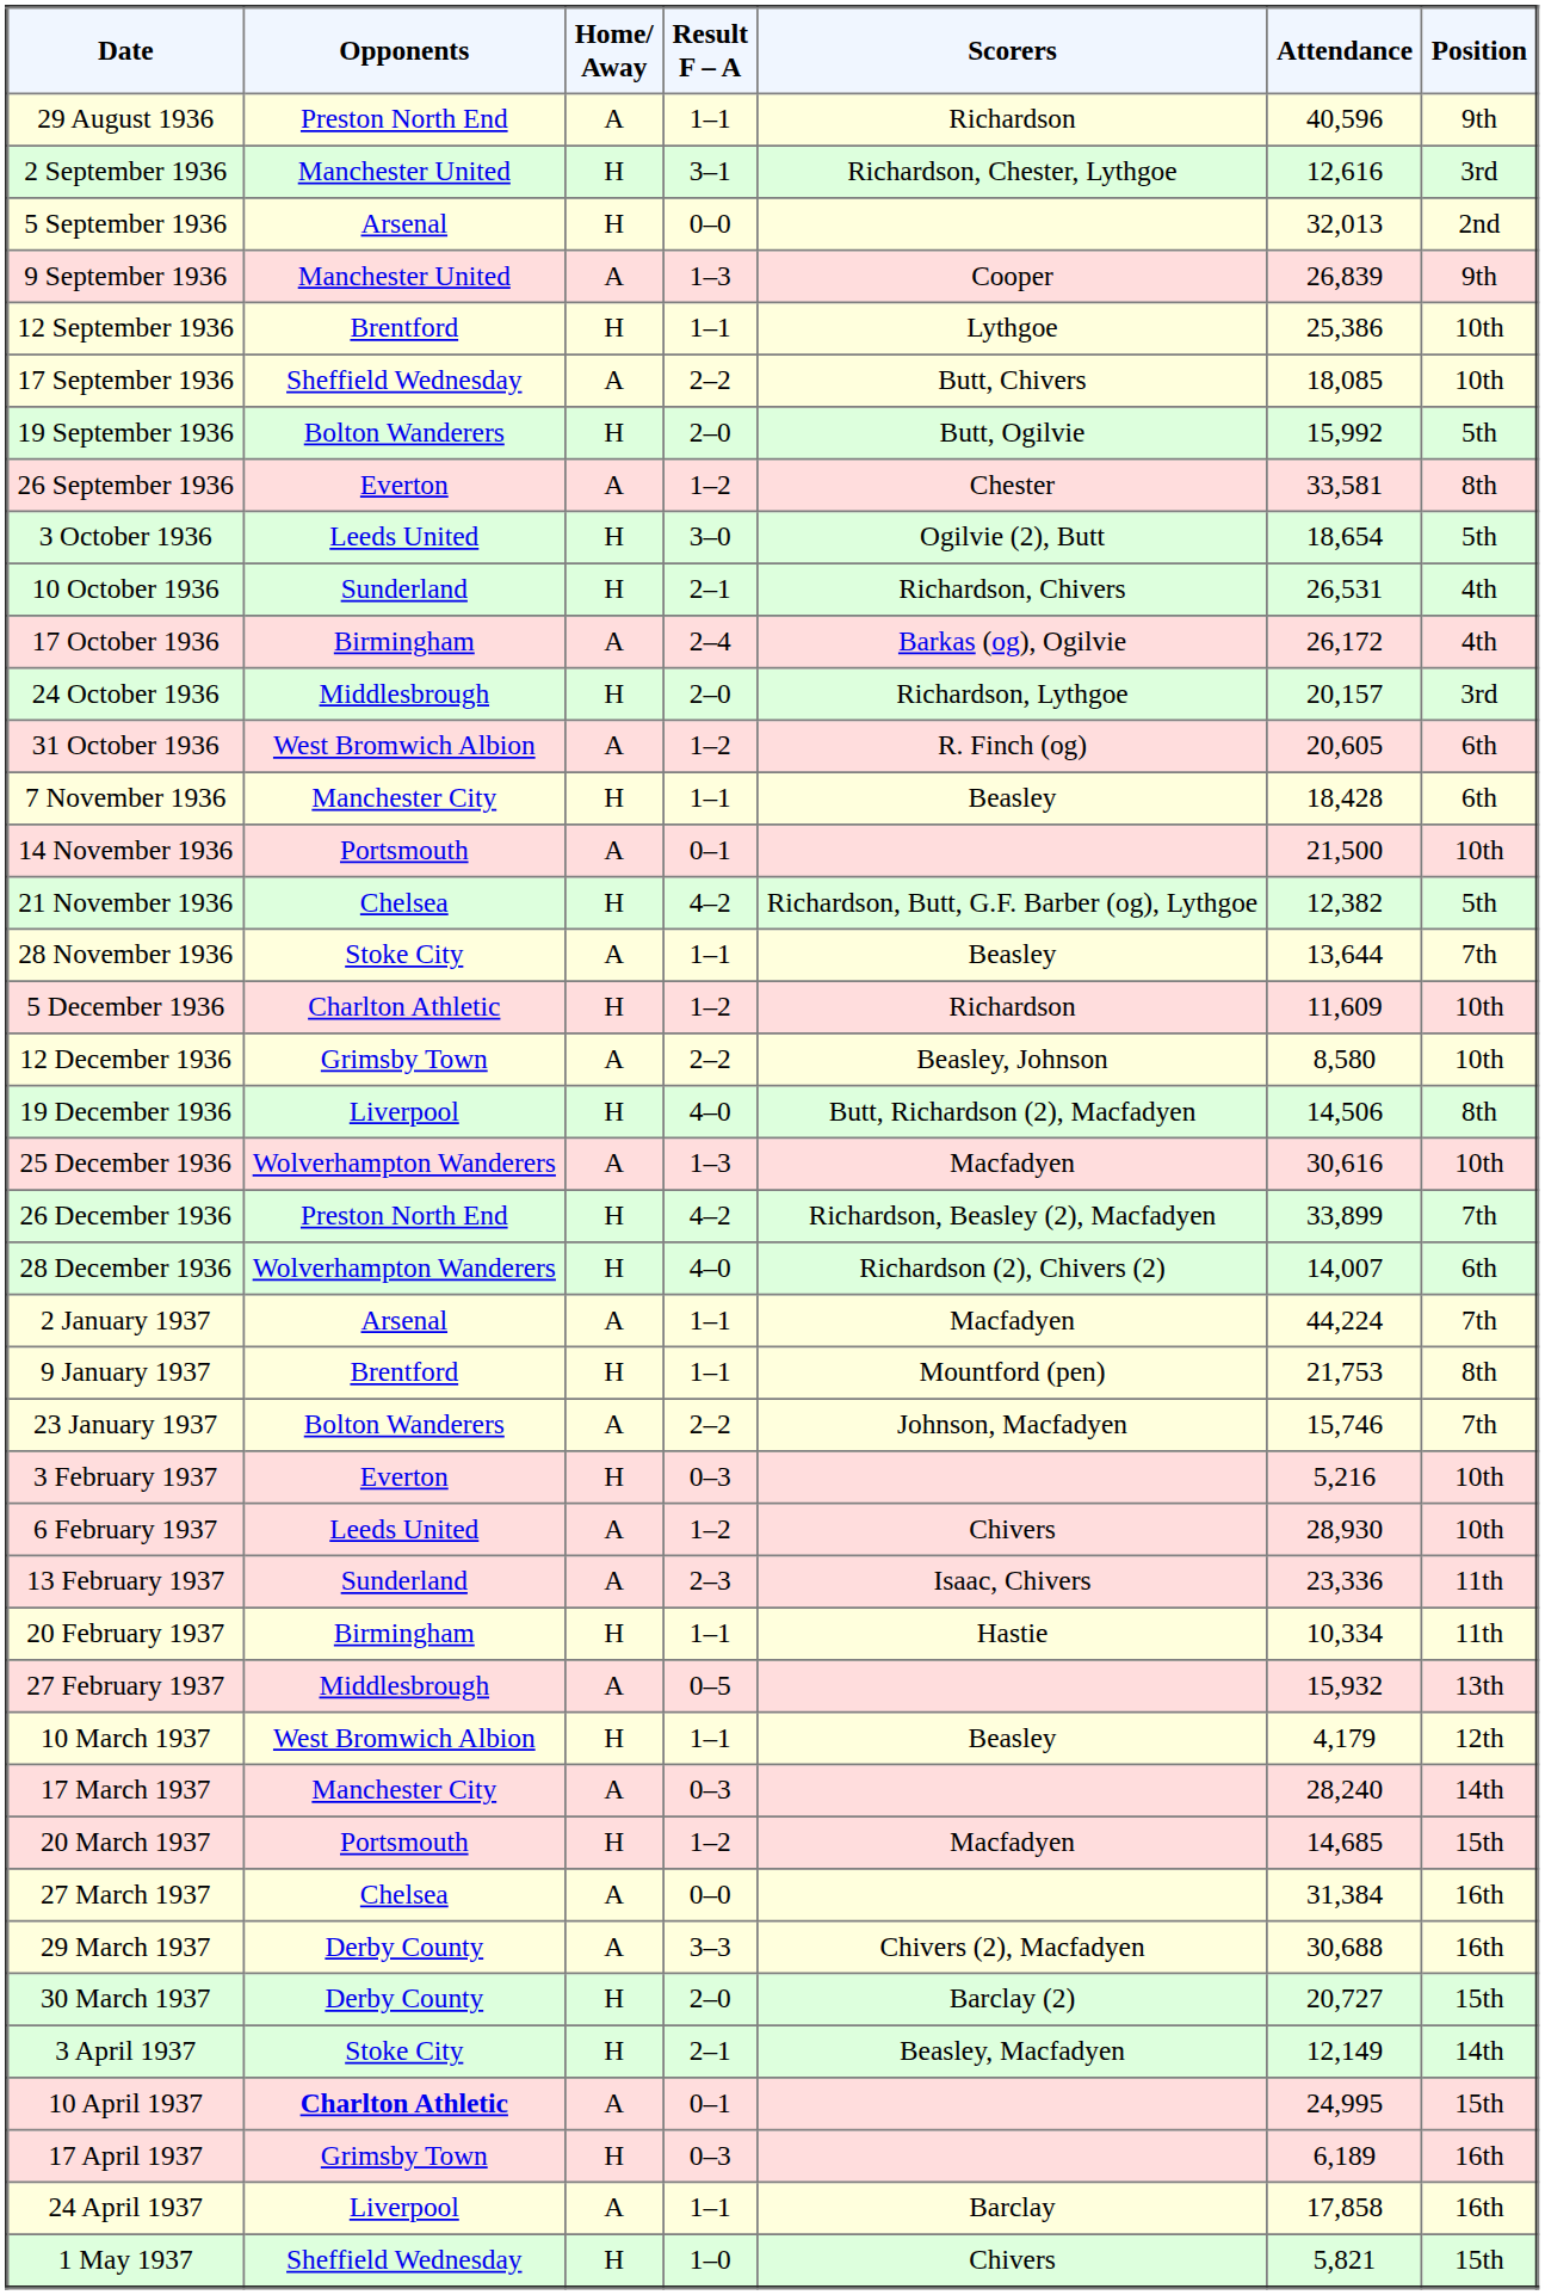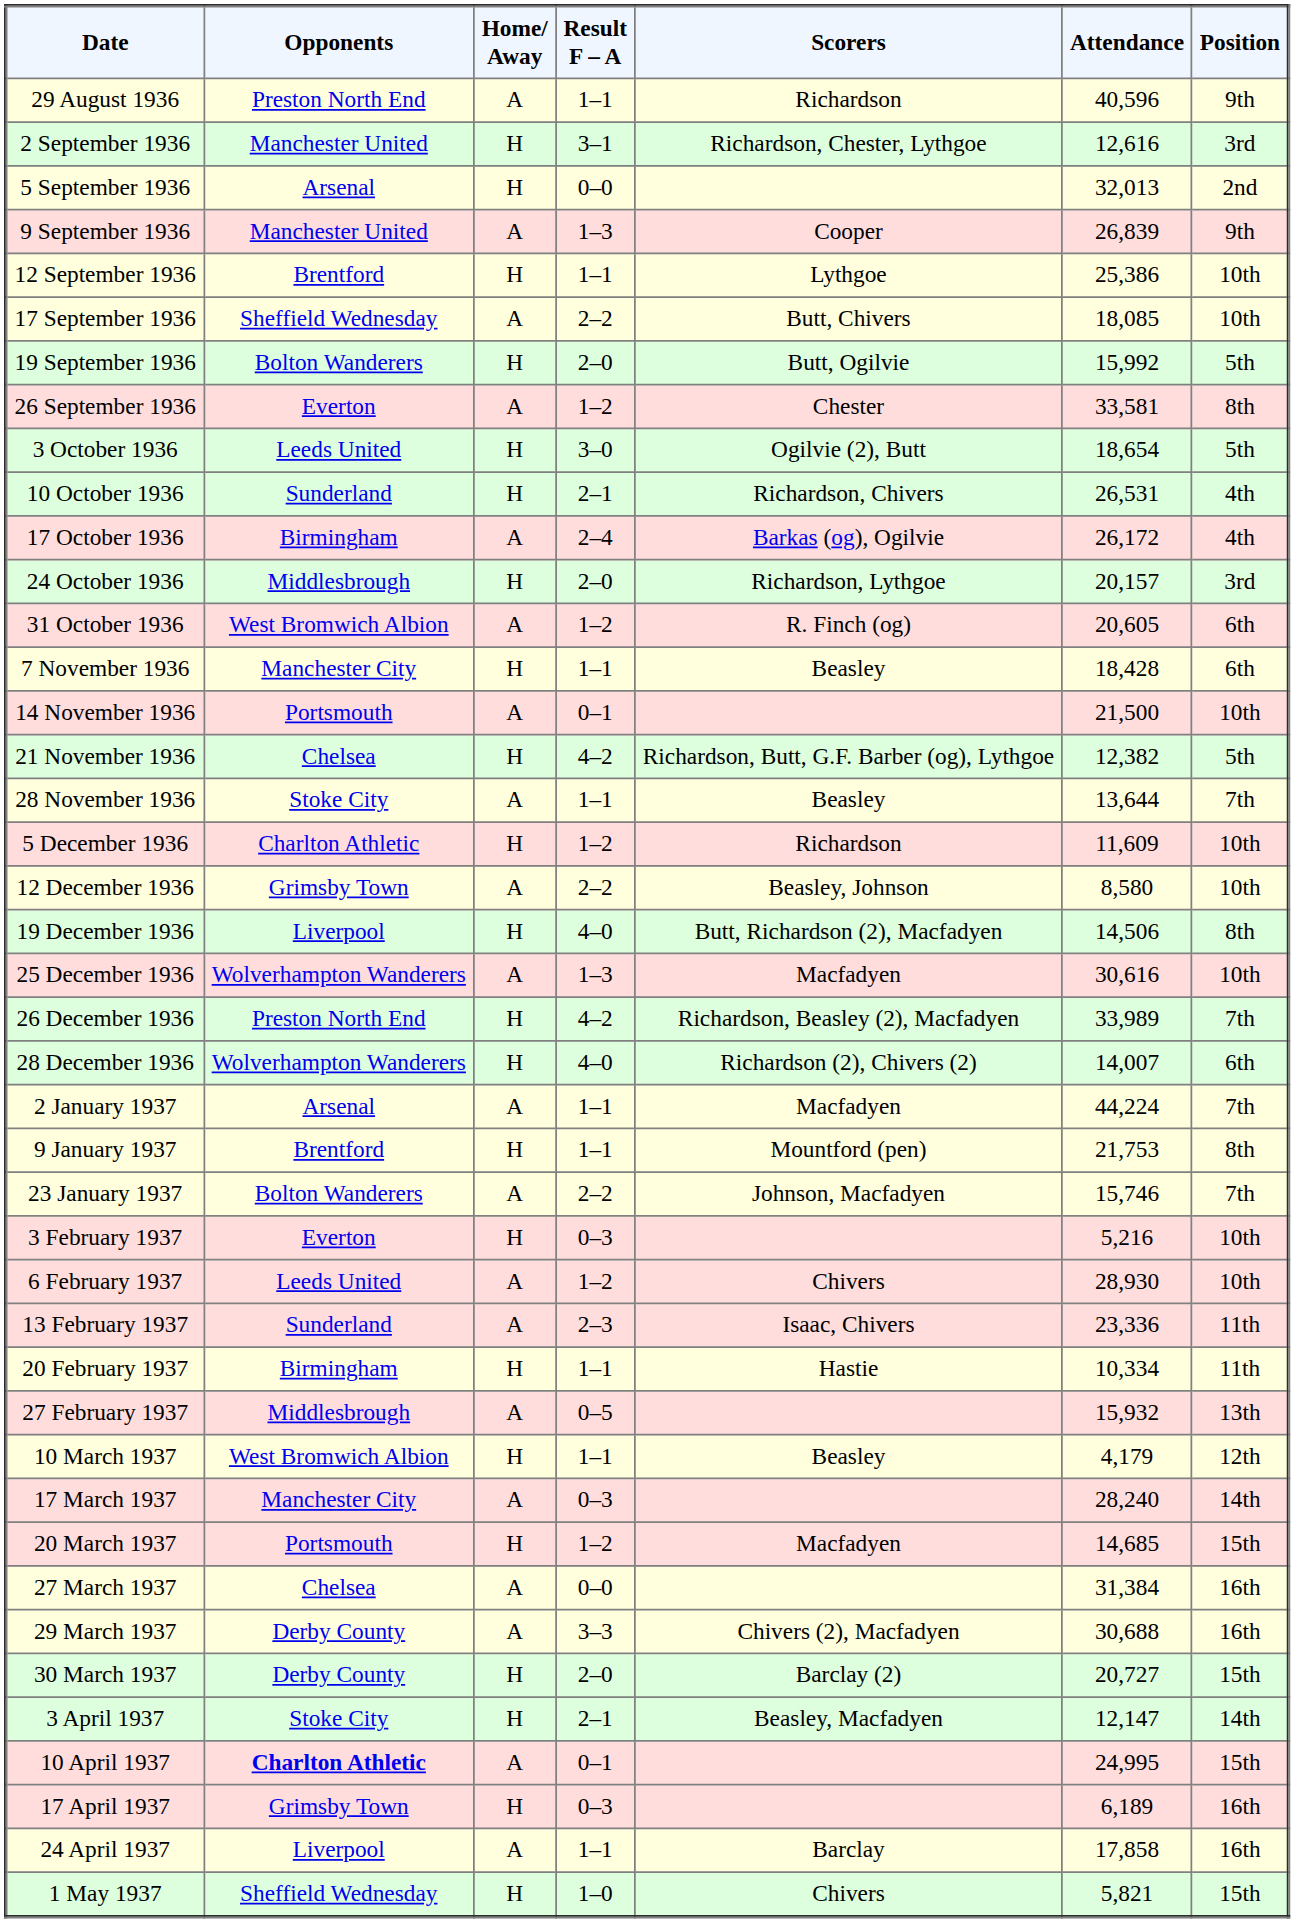26 December 1936 | Attendance: 33,899 -> 33,989
3 April 1937 | Attendance: 12,149 -> 12,147
